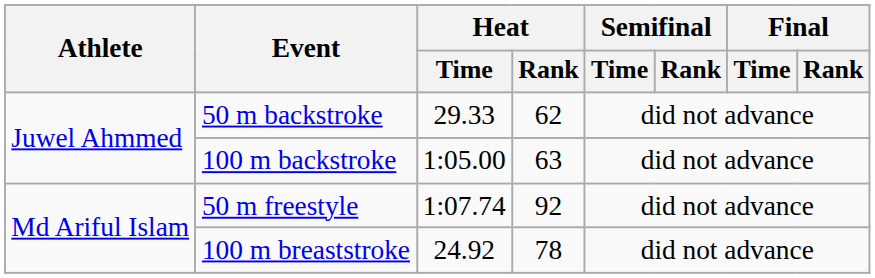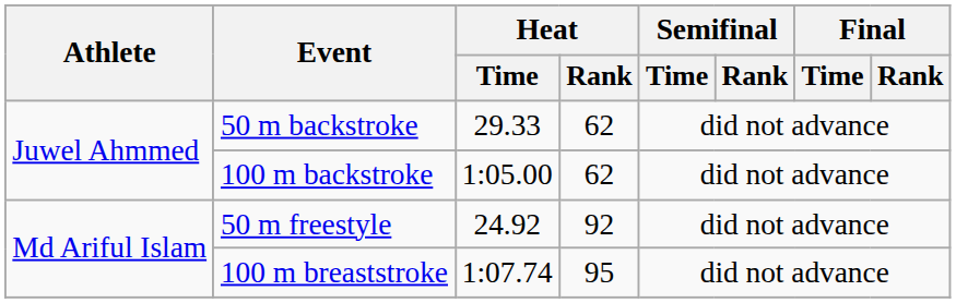100 m backstroke | Heat / Rank: 63 -> 62
50 m freestyle | Heat / Time: 1:07.74 -> 24.92
100 m breaststroke | Heat / Time: 24.92 -> 1:07.74
100 m breaststroke | Heat / Rank: 78 -> 95
